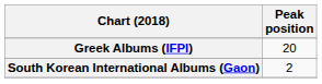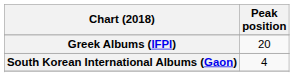South Korean International Albums (Gaon) | Peak position: 2 -> 4
